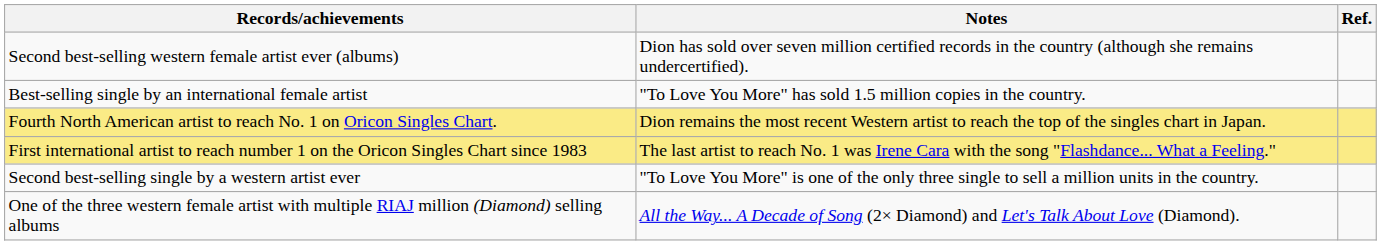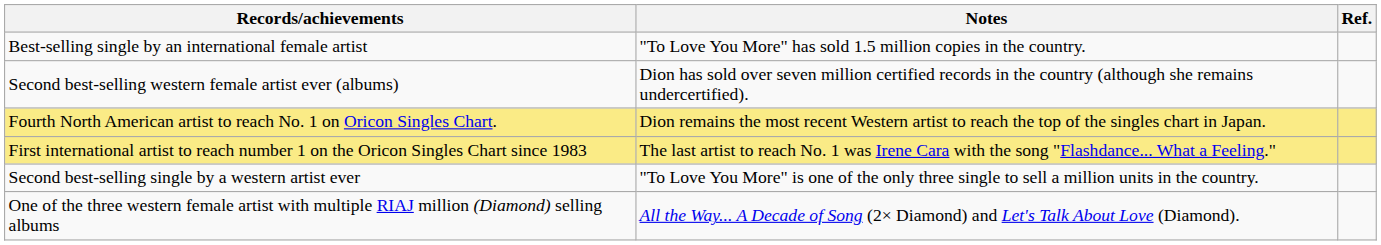rows swapped: Best-selling single by an international female artist <-> Second best-selling western female artist ever (albums)
